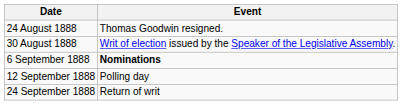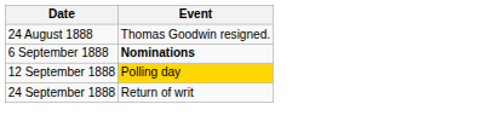- row: 30 August 1888 | Writ of election issued by the Speaker of the Legislative Assembly.
12 September 1888 | Event: no background -> gold background
